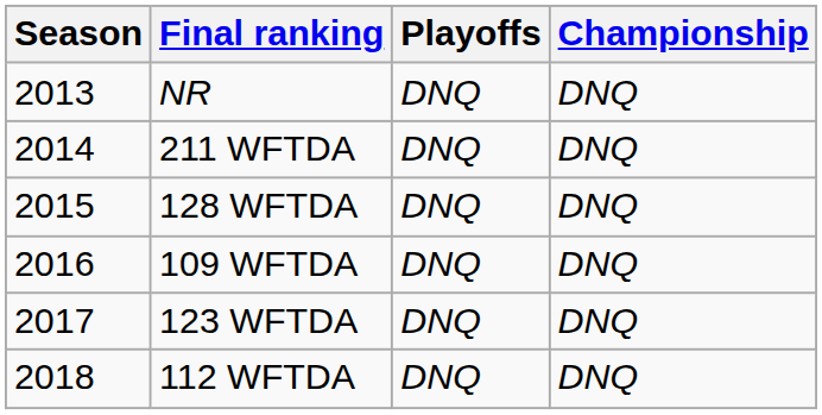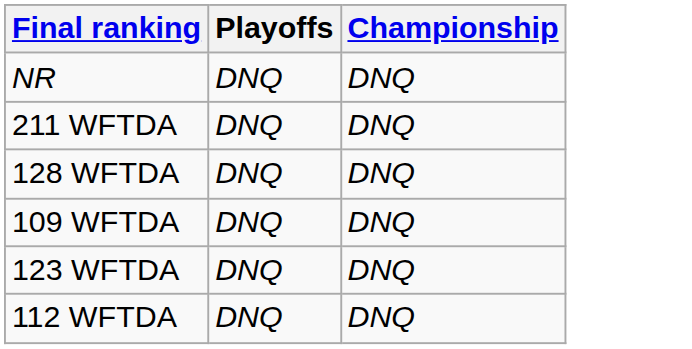- column: Season | 2013 | 2014 | 2015 | 2016 | 2017 | 2018
